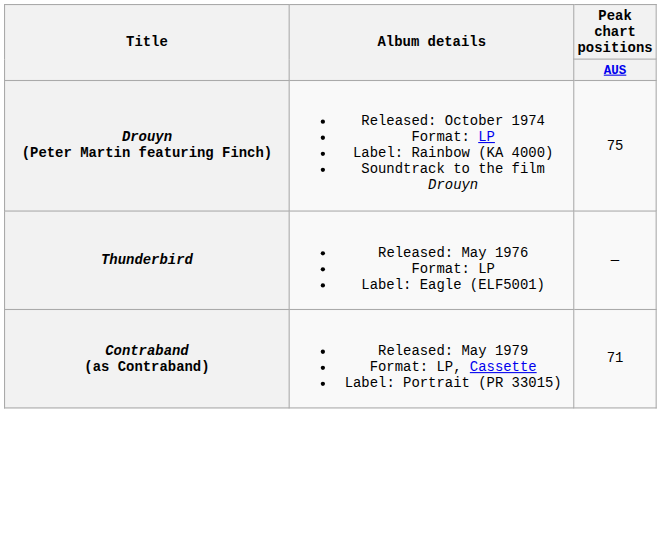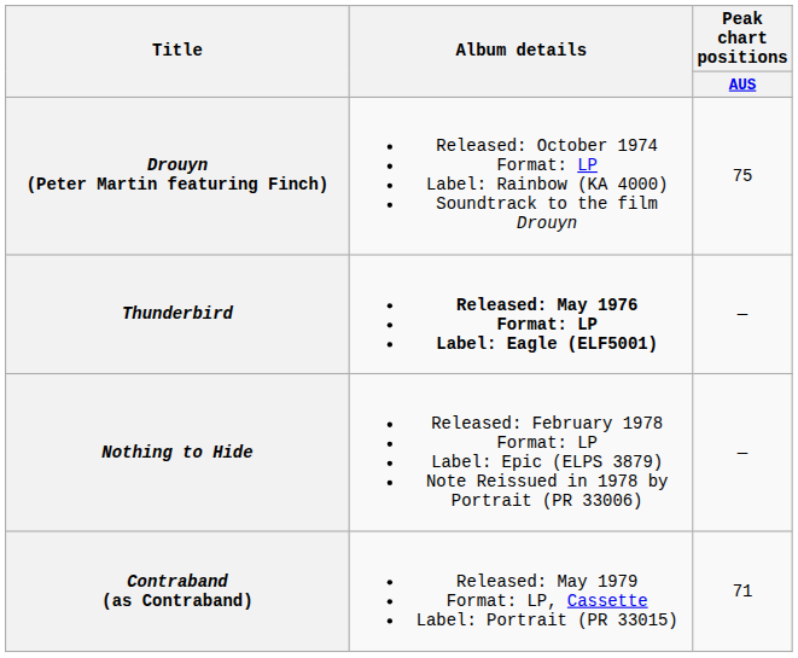Thunderbird | Album details: normal -> bold
+ row: Nothing to Hide | Released: February 1978 Format: LP Label: Epic (ELPS 3879) Note Reissued in 1978 by Portrait (PR 33006) | —
